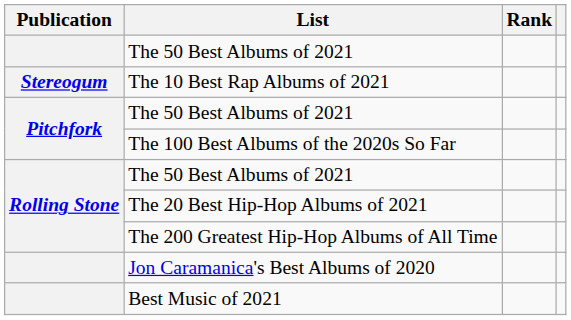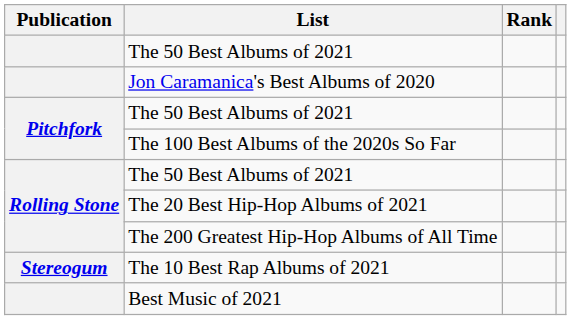rows swapped: Jon Caramanica's Best Albums of 2020 <-> The 10 Best Rap Albums of 2021
